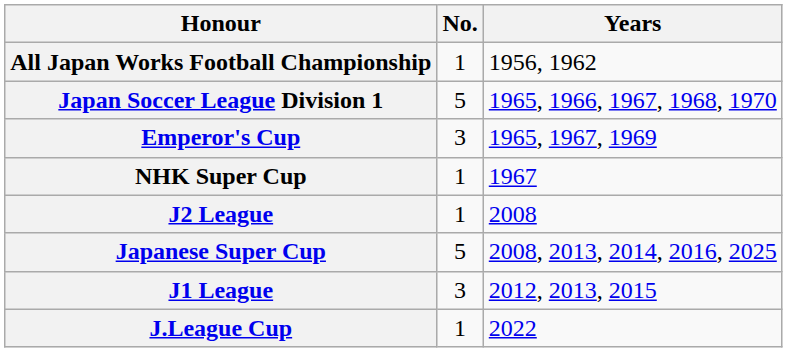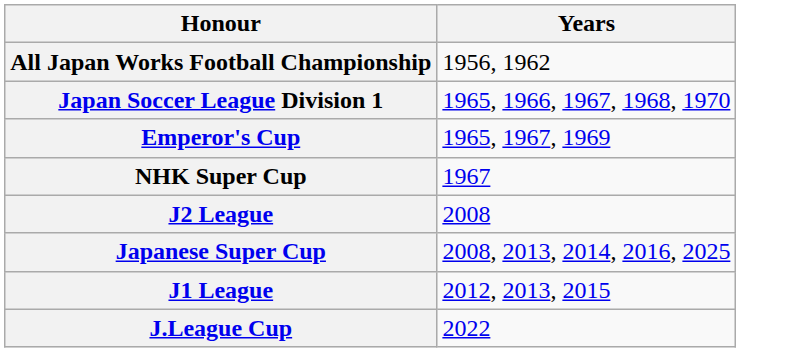- column: No. | 1 | 5 | 3 | 1 | 1 | 5 | 3 | 1
